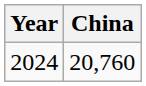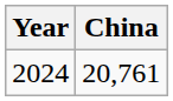2024 | China: 20,760 -> 20,761
